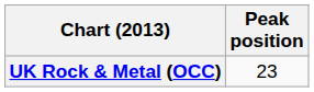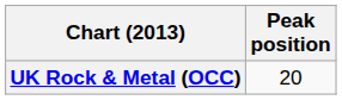UK Rock & Metal (OCC) | Peak position: 23 -> 20
